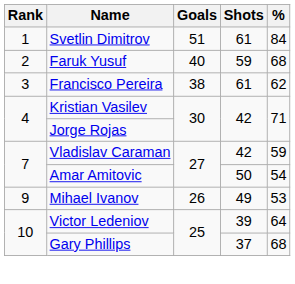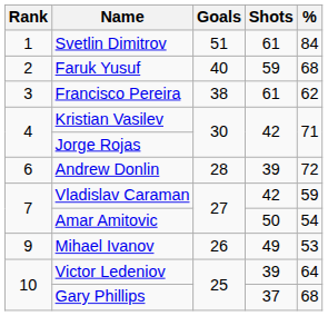+ row: 6 | Andrew Donlin | 28 | 39 | 72
